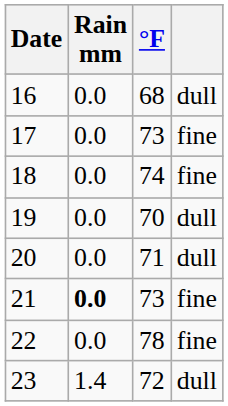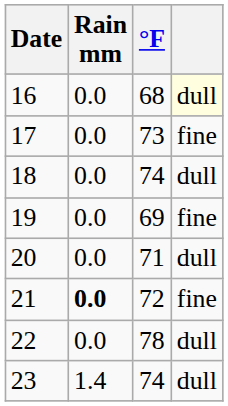16 | column 4: no background -> lightyellow background
18 | column 4: fine -> dull
19 | °F: 70 -> 69
19 | column 4: dull -> fine
21 | °F: 73 -> 72
22 | column 4: fine -> dull
23 | °F: 72 -> 74
